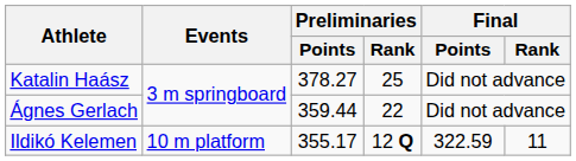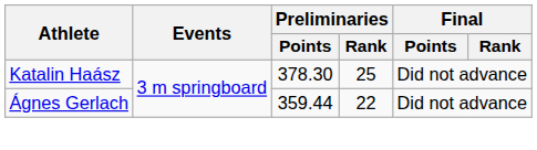Katalin Haász | Preliminaries / Points: 378.27 -> 378.30
- row: Ildikó Kelemen | 10 m platform | 355.17 | 12 Q | 322.59 | 11
